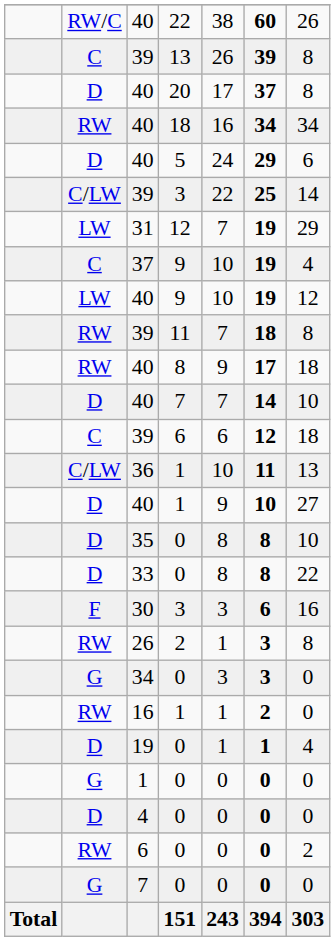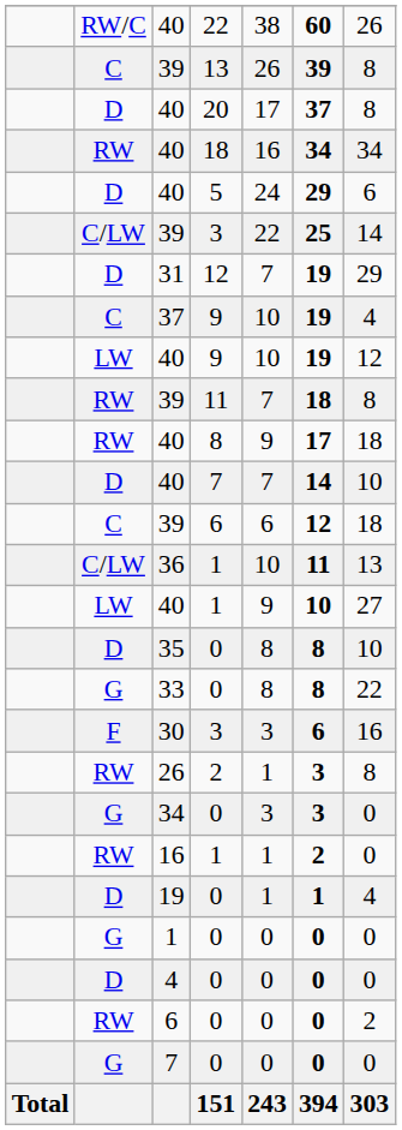31 | column 2: LW -> D
40 / 1 | column 2: D -> LW
33 | column 2: D -> G
